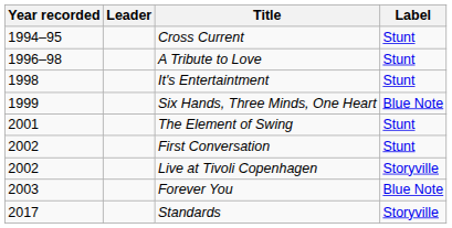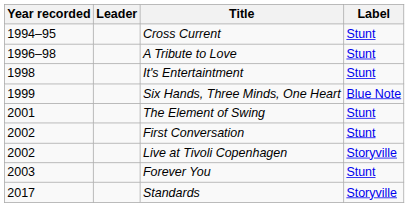Forever You | Label: Blue Note -> Stunt
